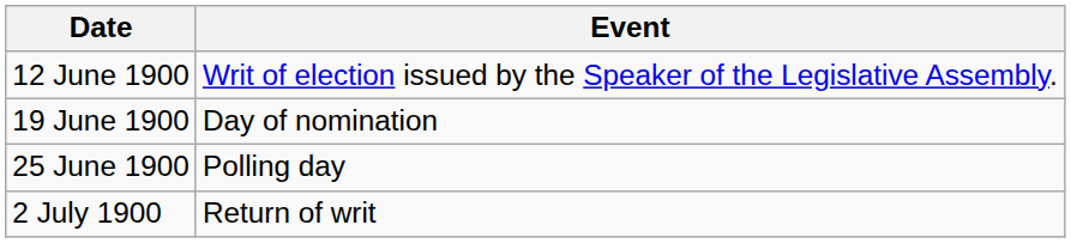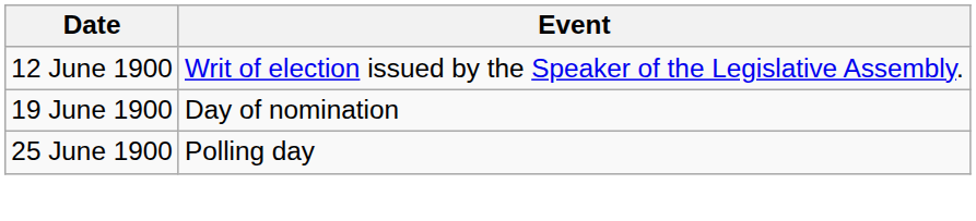- row: 2 July 1900 | Return of writ
